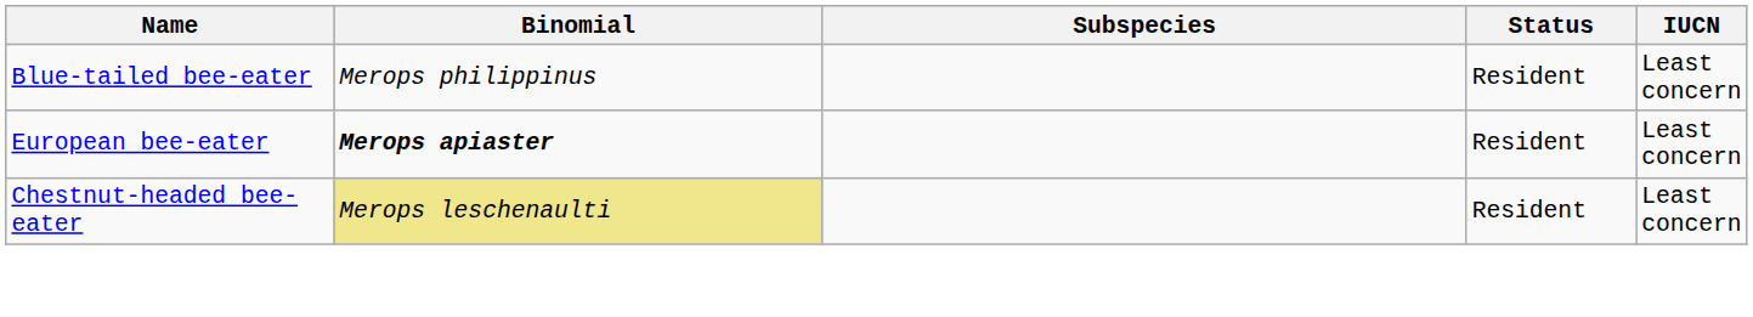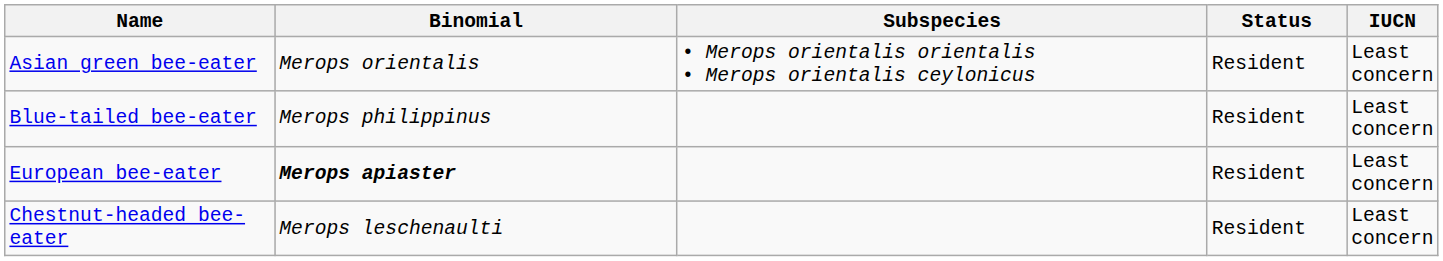+ row: Asian green bee-eater | Merops orientalis | • Merops orientalis orientalis • Merops orientalis ceylonicus | Resident | Least concern
Chestnut-headed bee-eater | Binomial: khaki background -> no background
